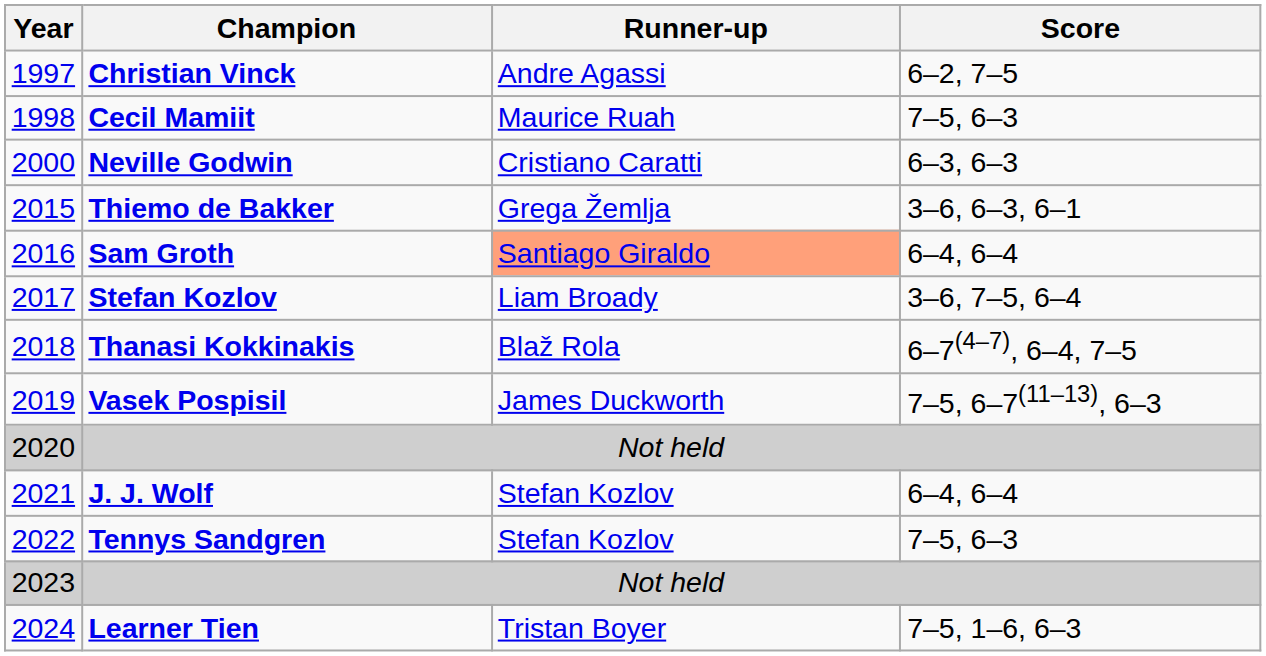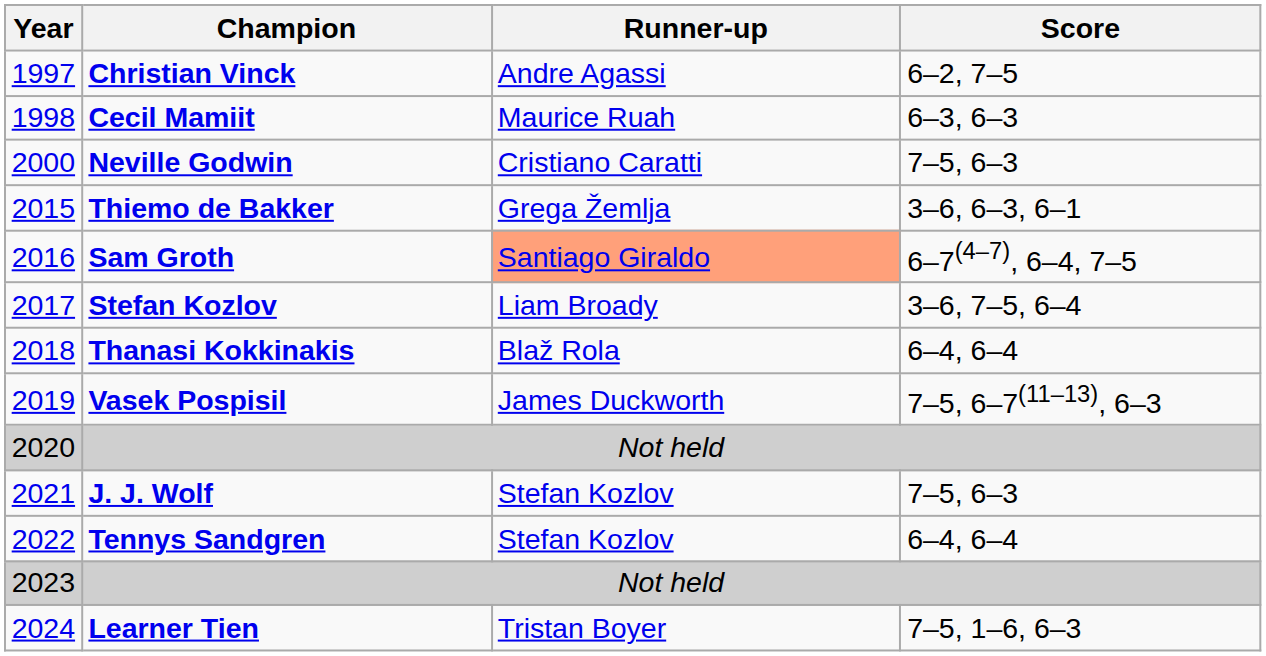Cecil Mamiit | Score: 7–5, 6–3 -> 6–3, 6–3
Neville Godwin | Score: 6–3, 6–3 -> 7–5, 6–3
Sam Groth | Score: 6–4, 6–4 -> 6–7(4–7), 6–4, 7–5
Thanasi Kokkinakis | Score: 6–7(4–7), 6–4, 7–5 -> 6–4, 6–4
J. J. Wolf | Score: 6–4, 6–4 -> 7–5, 6–3
Tennys Sandgren | Score: 7–5, 6–3 -> 6–4, 6–4
